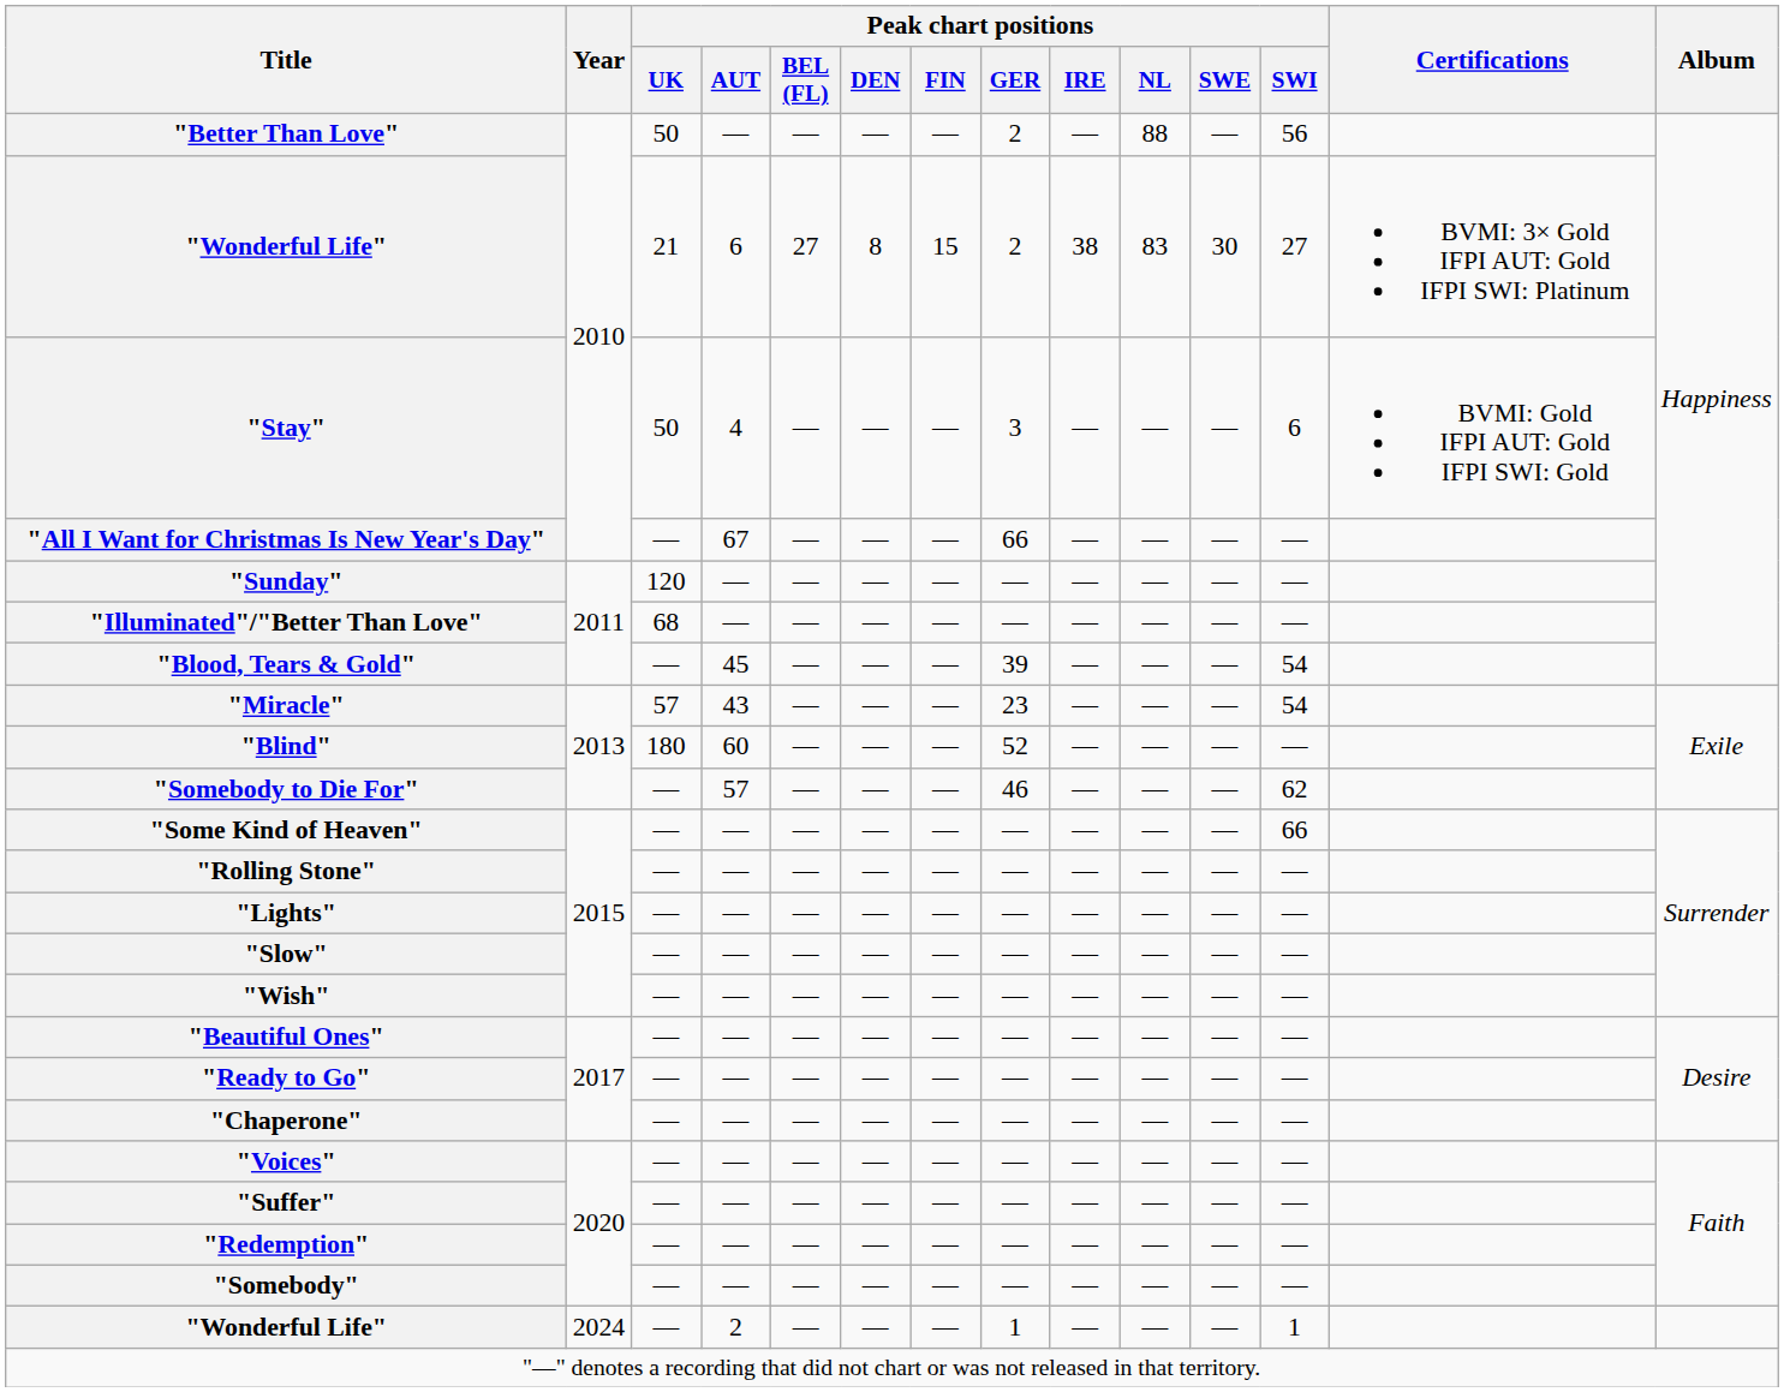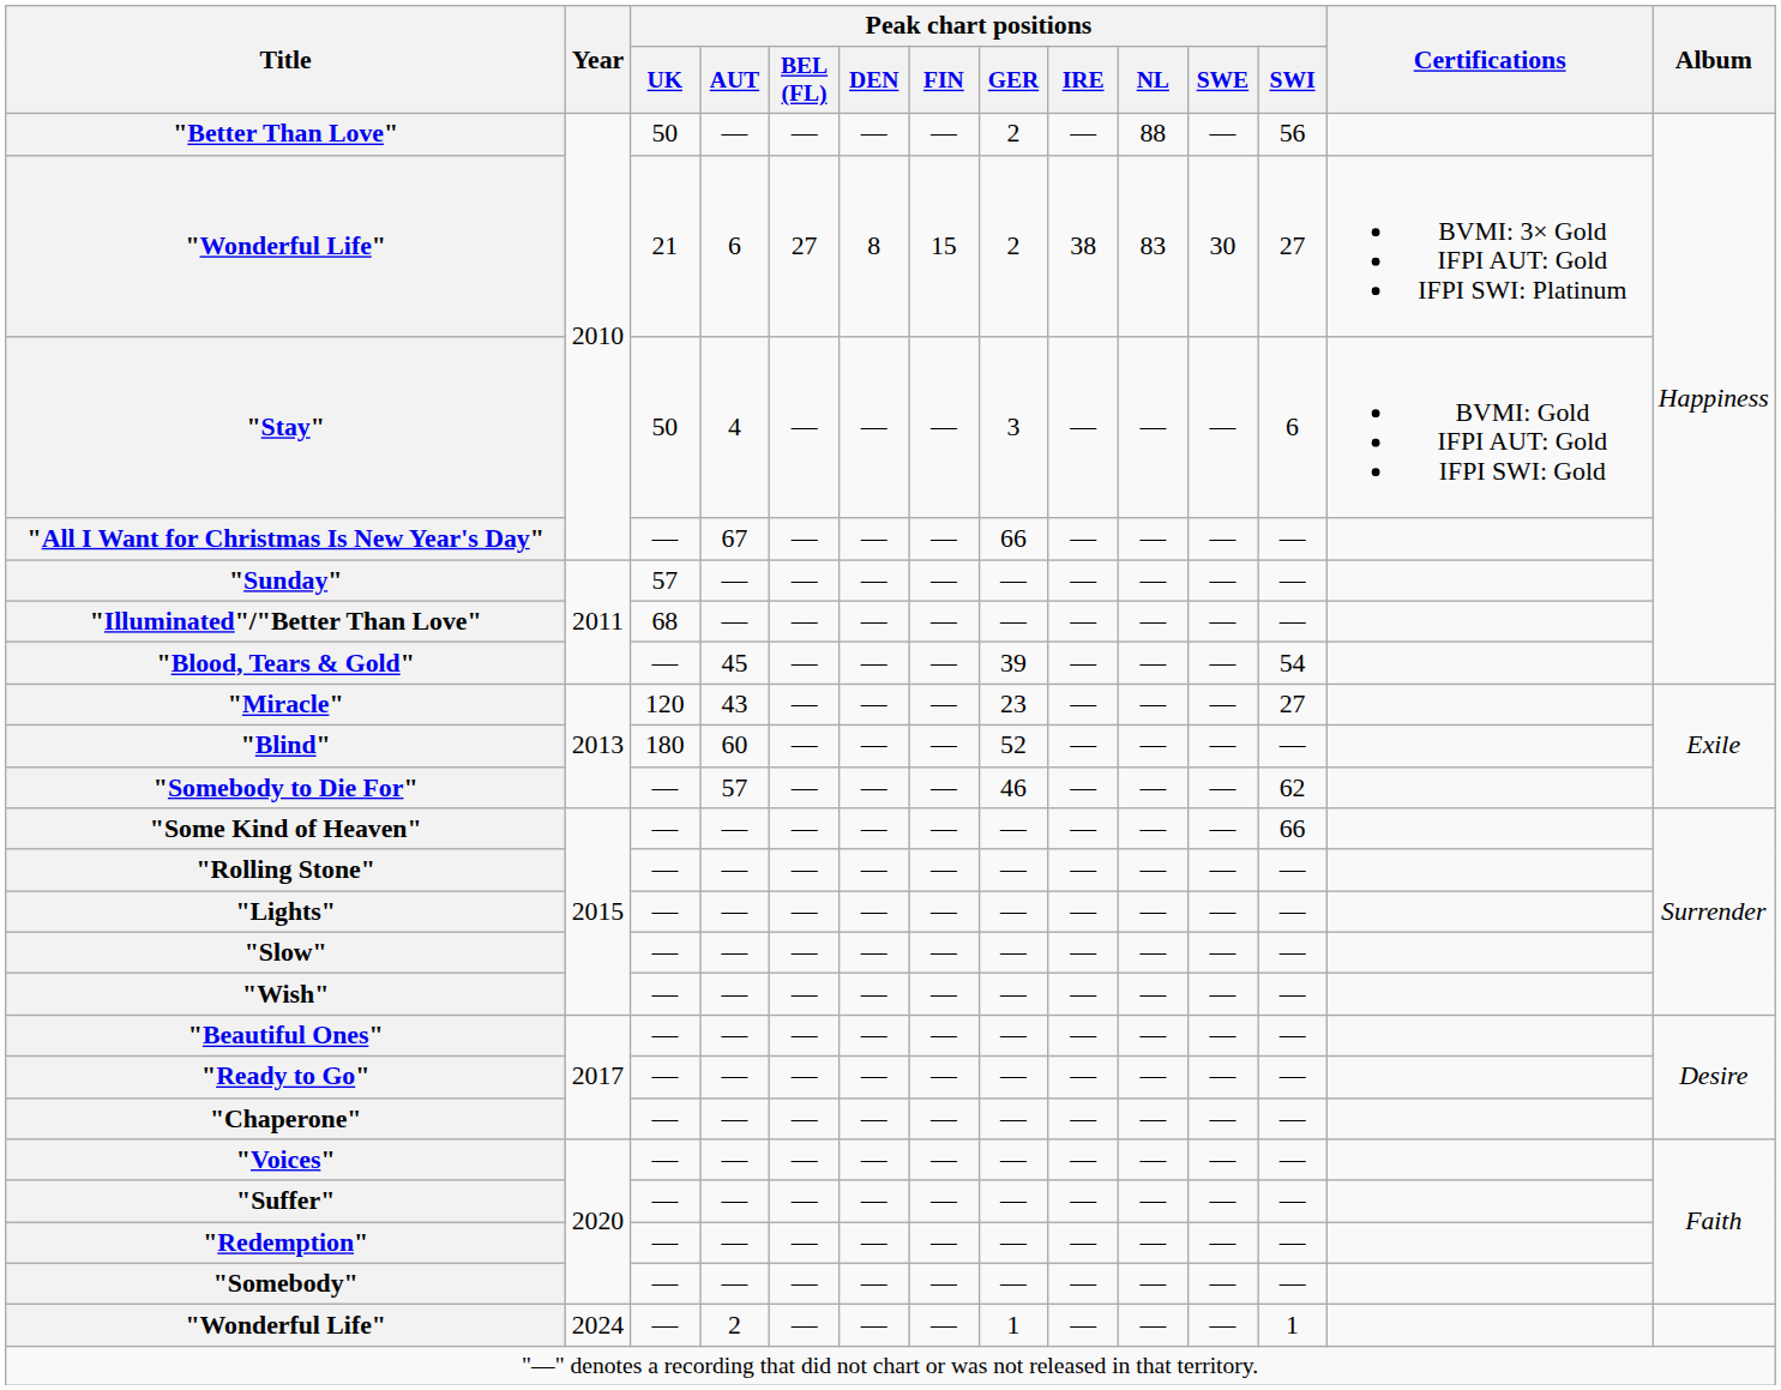"Sunday" | Peak chart positions / UK: 120 -> 57
"Miracle" | Peak chart positions / UK: 57 -> 120
"Miracle" | Peak chart positions / SWI: 54 -> 27
